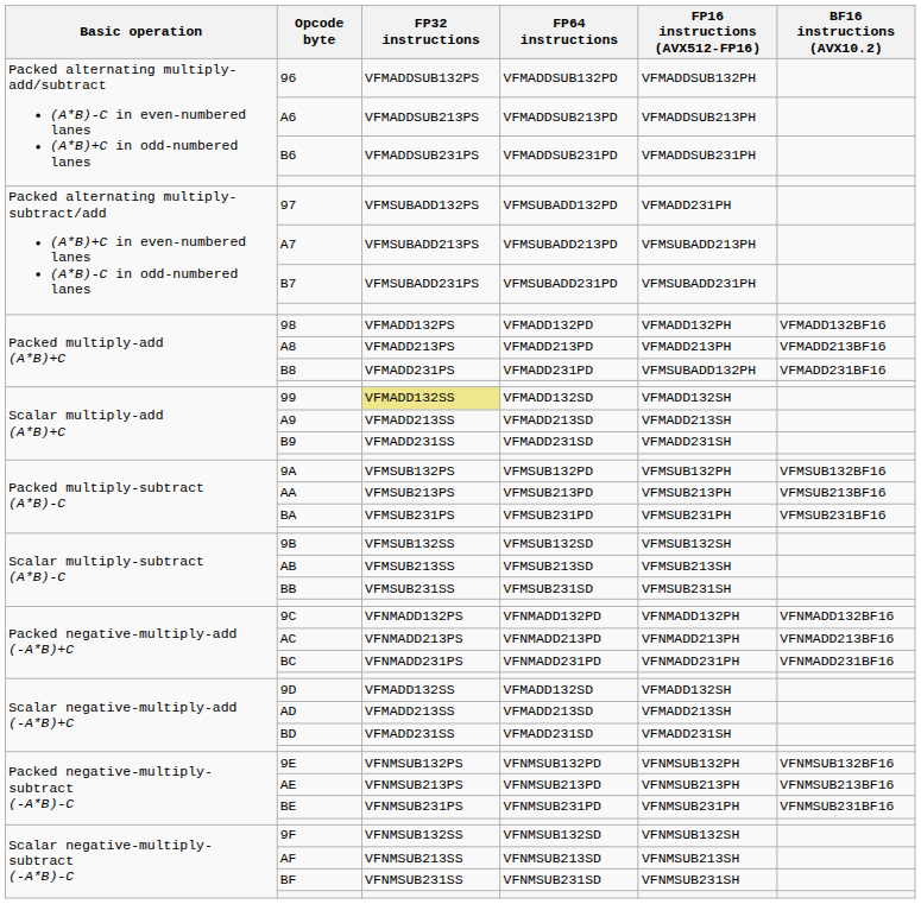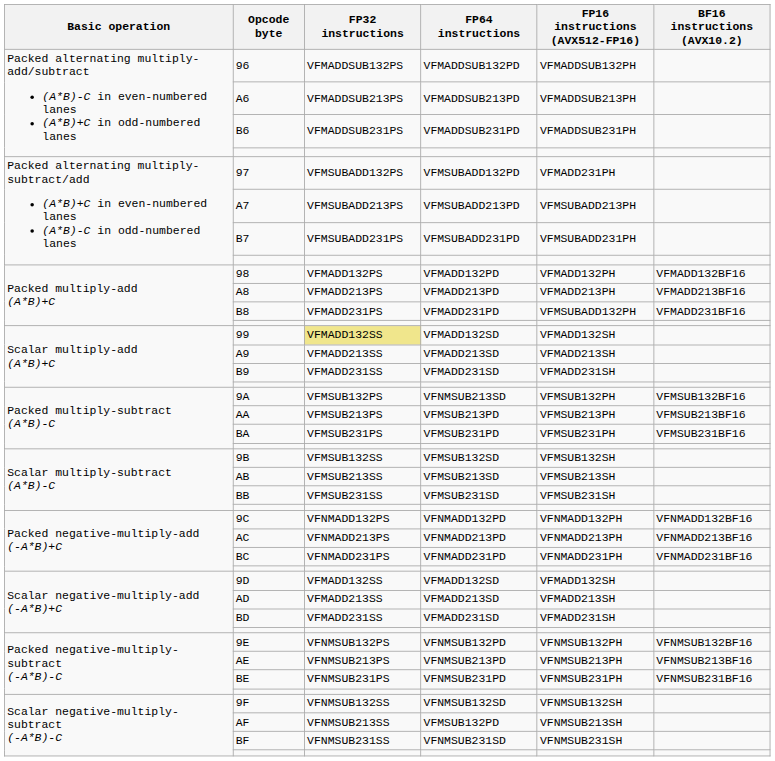9A | FP64 instructions: VFMSUB132PD -> VFNMSUB213SD
AF | FP64 instructions: VFNMSUB213SD -> VFMSUB132PD
